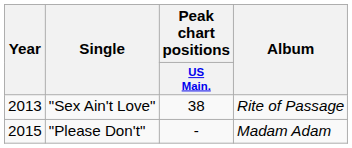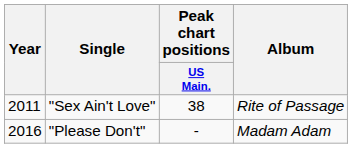"Sex Ain't Love" | Year: 2013 -> 2011
"Please Don't" | Year: 2015 -> 2016
